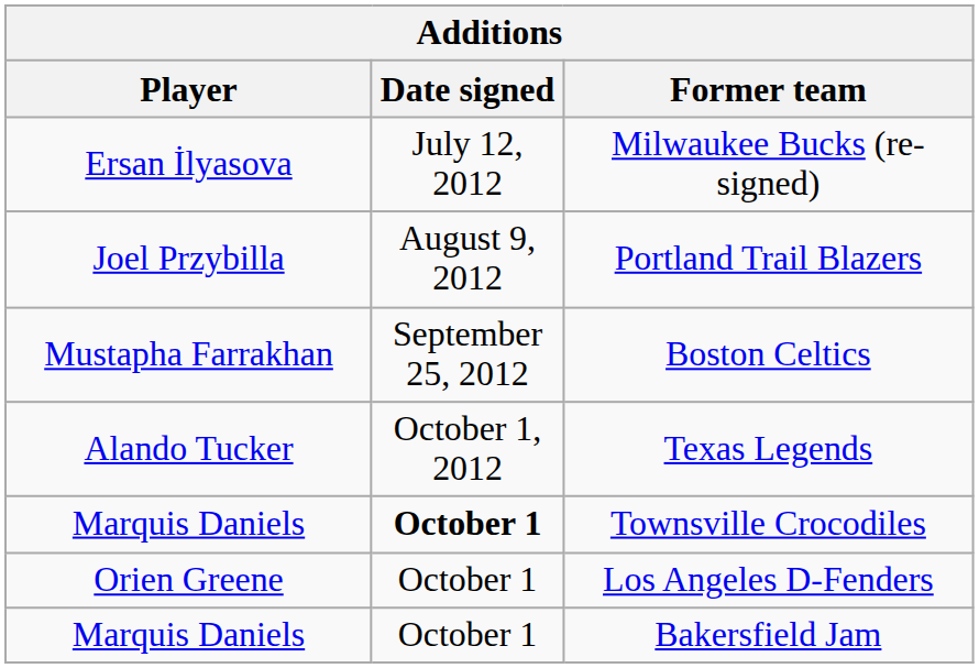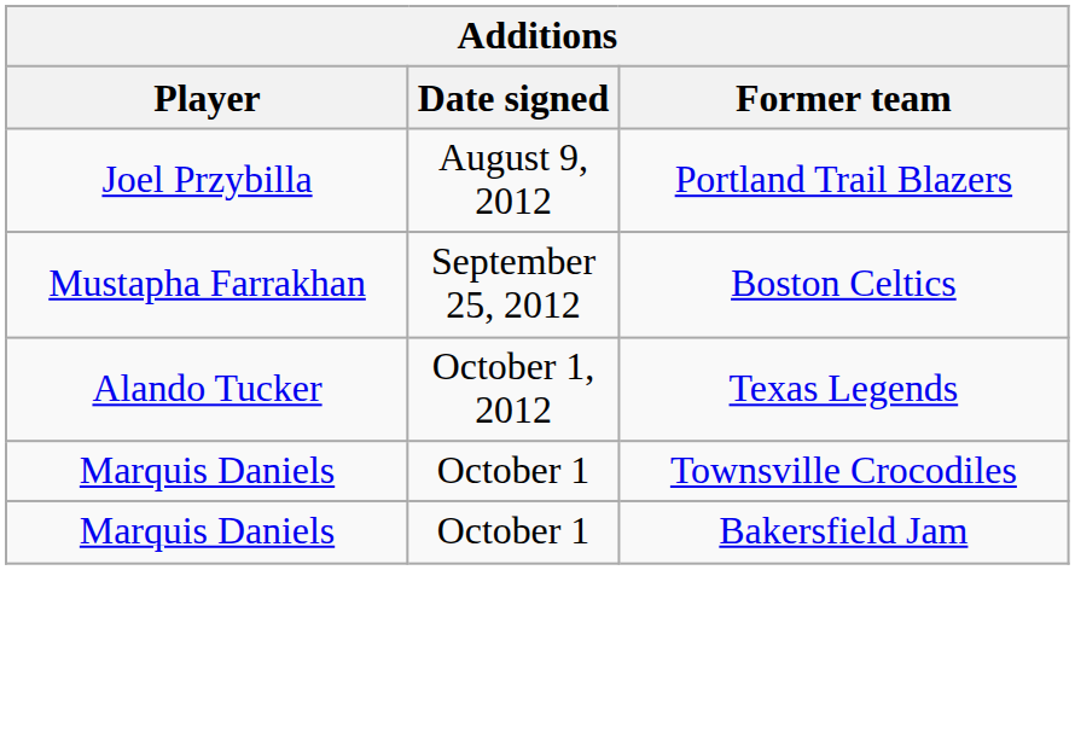- row: Ersan İlyasova | July 12, 2012 | Milwaukee Bucks (re-signed)
Townsville Crocodiles | Date signed: bold -> normal
- row: Orien Greene | October 1 | Los Angeles D-Fenders
